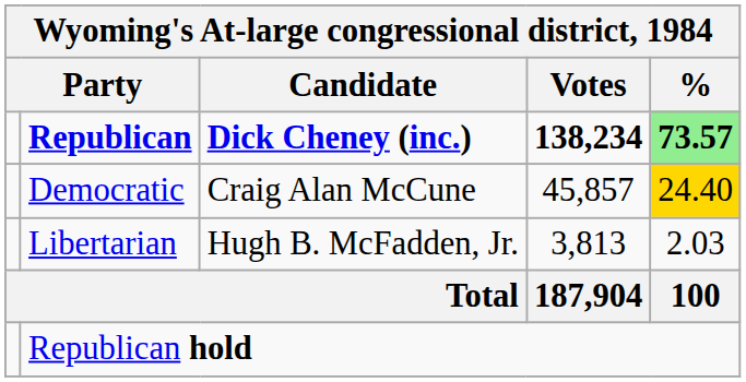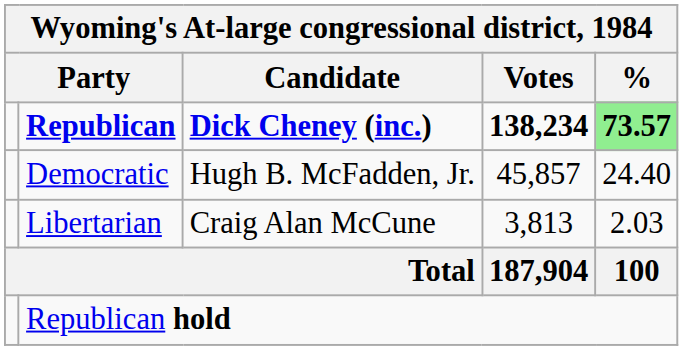Democratic | Wyoming's At-large congressional district, 1984 / Candidate: Craig Alan McCune -> Hugh B. McFadden, Jr.
Democratic | Wyoming's At-large congressional district, 1984 / %: gold background -> no background
Libertarian | Wyoming's At-large congressional district, 1984 / Candidate: Hugh B. McFadden, Jr. -> Craig Alan McCune
